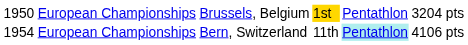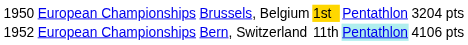European Championships / Bern, Switzerland | column 1: 1954 -> 1952
